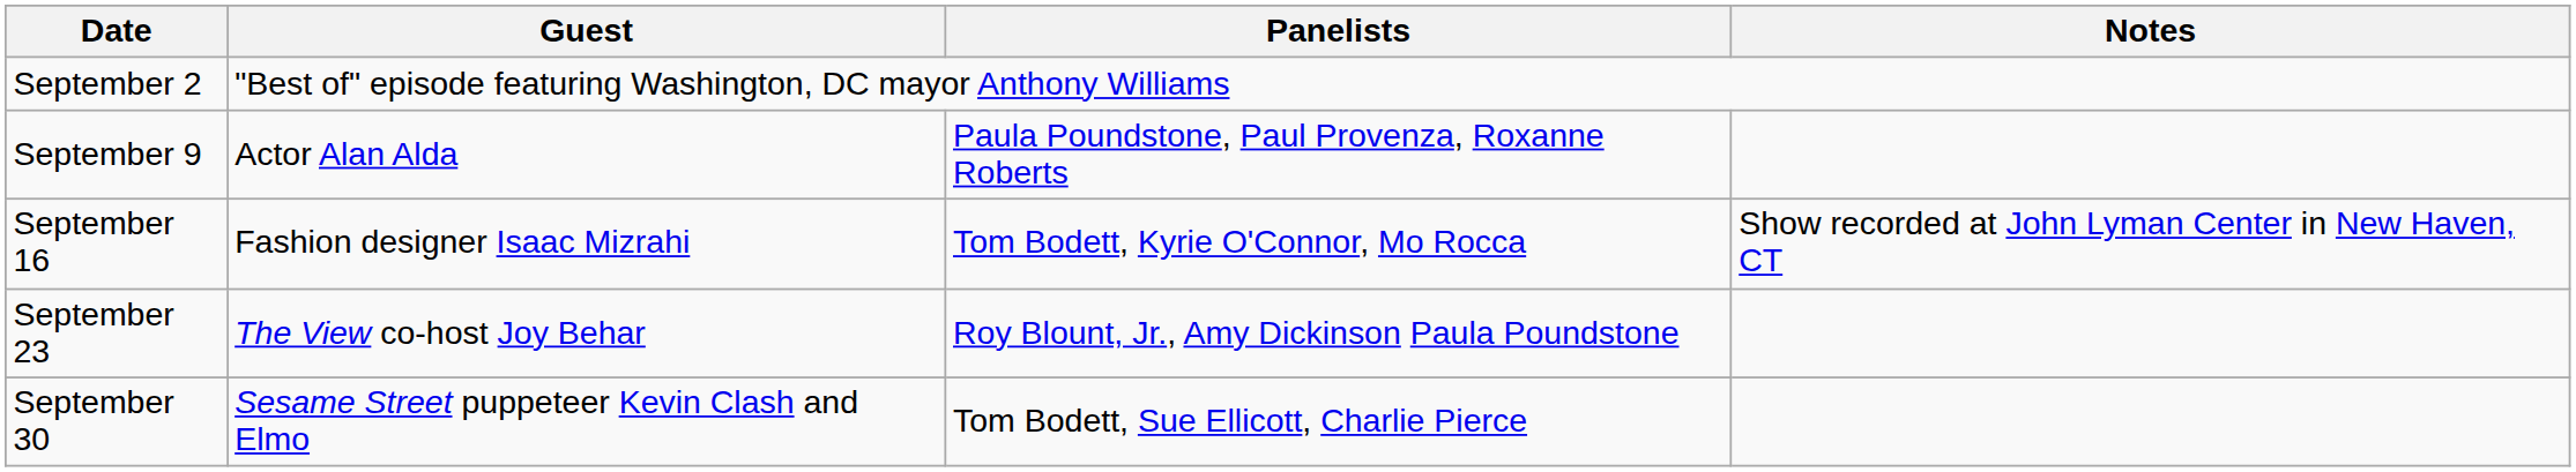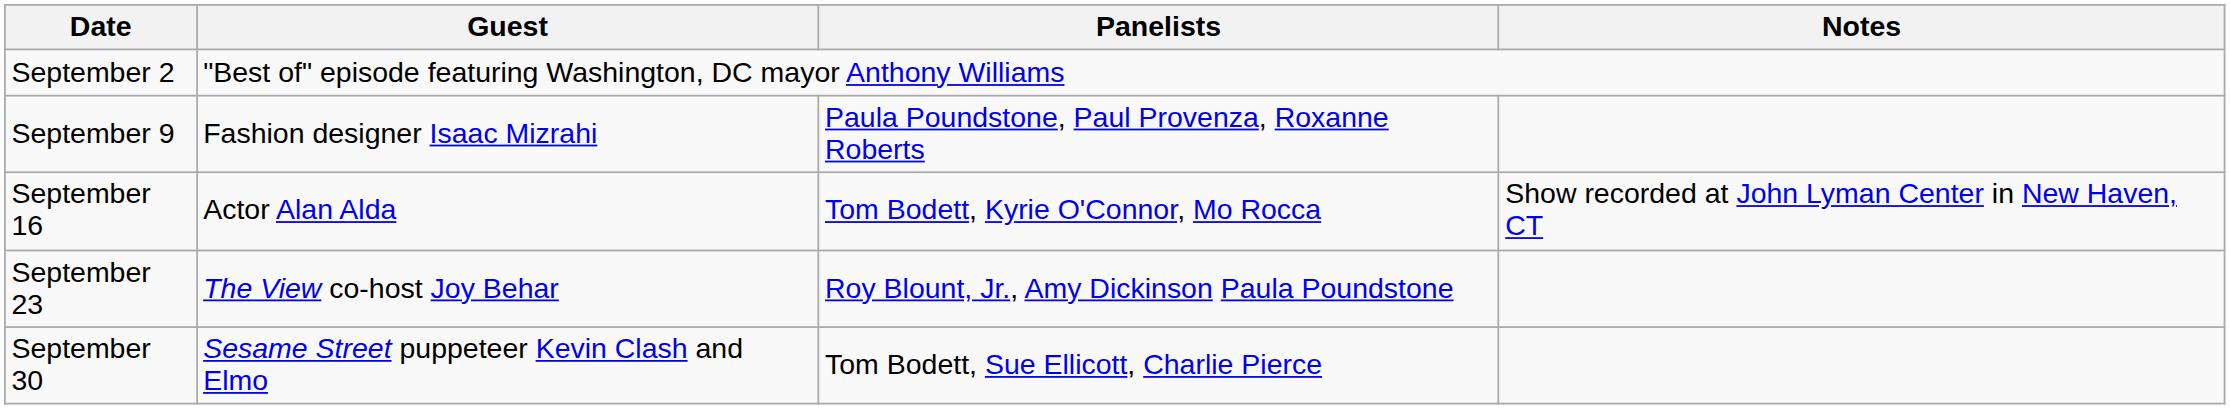September 9 | Guest: Actor Alan Alda -> Fashion designer Isaac Mizrahi
September 16 | Guest: Fashion designer Isaac Mizrahi -> Actor Alan Alda
